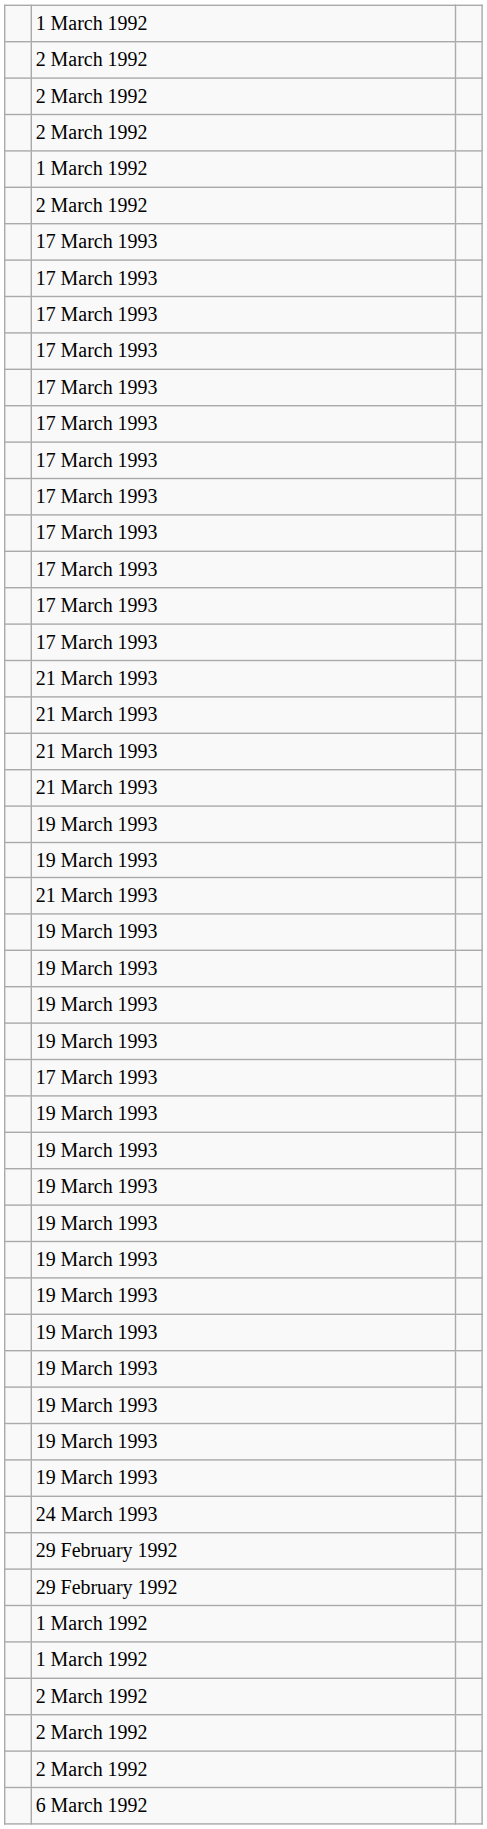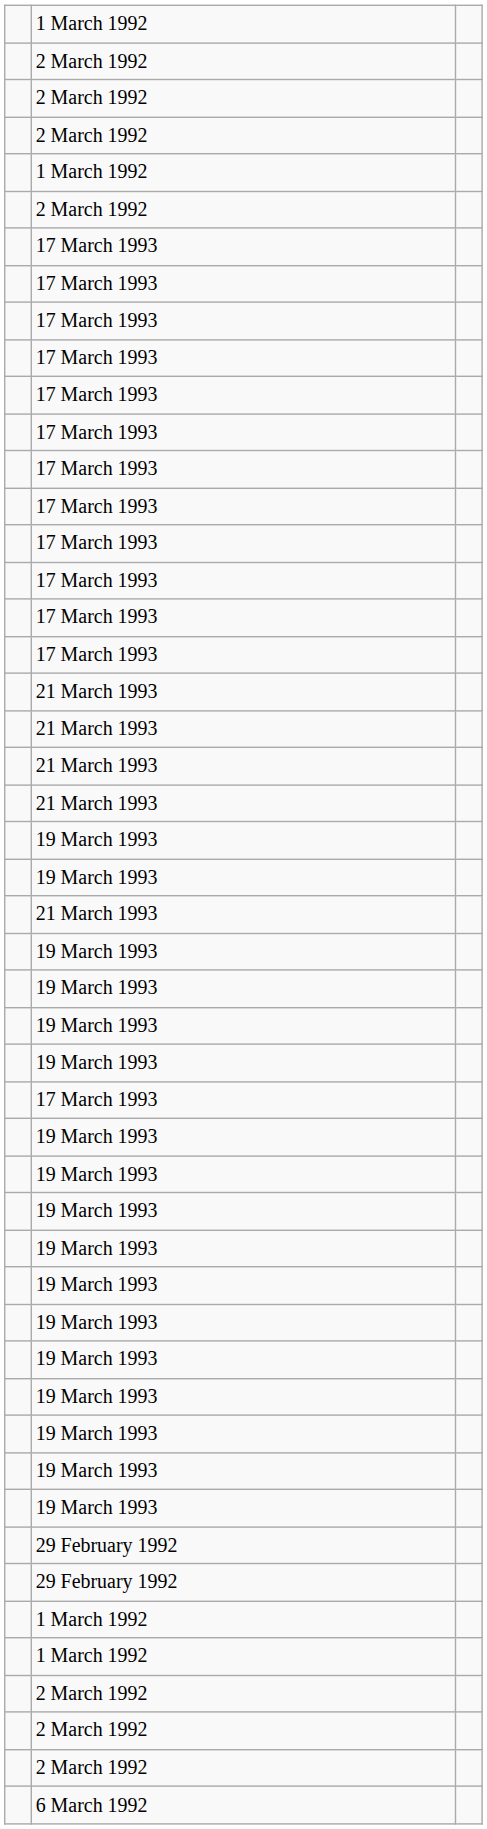- row: 24 March 1993
